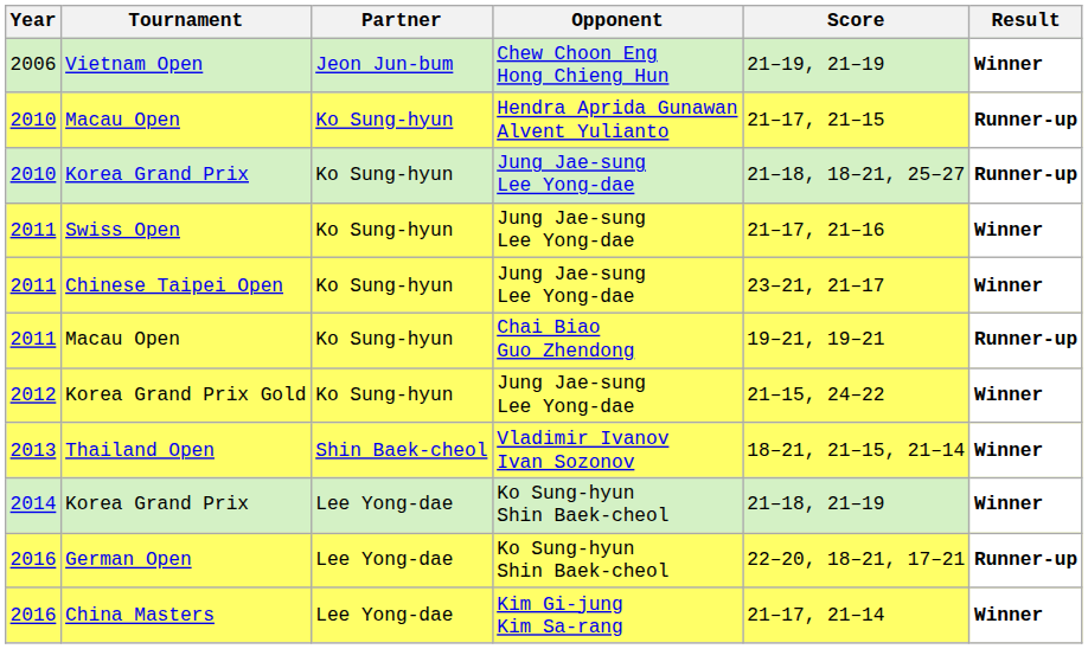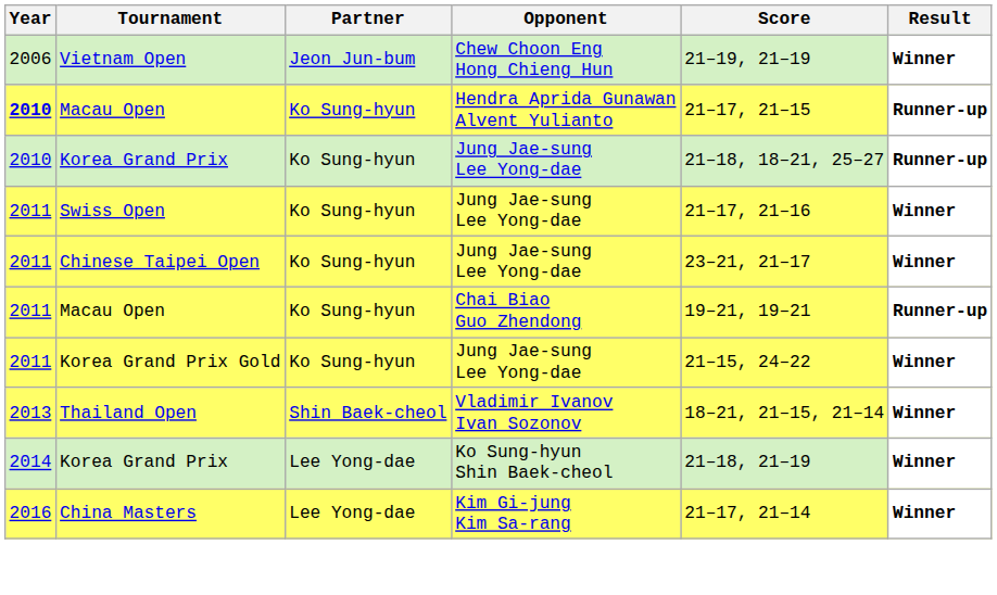Macau Open / Hendra Aprida Gunawan Alvent Yulianto | Year: normal -> bold
Korea Grand Prix Gold | Year: 2012 -> 2011
- row: 2016 | German Open | Lee Yong-dae | Ko Sung-hyun Shin Baek-cheol | 22–20, 18–21, 17–21 | Runner-up
